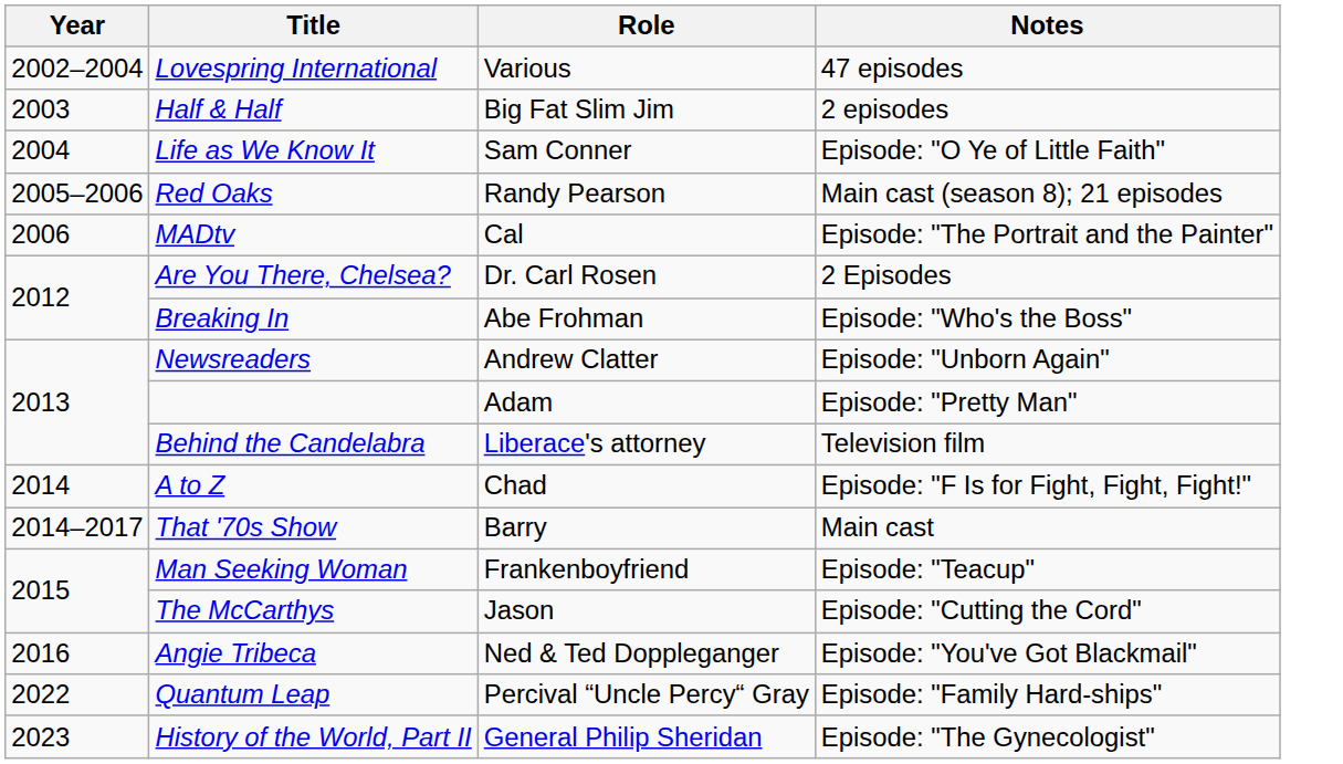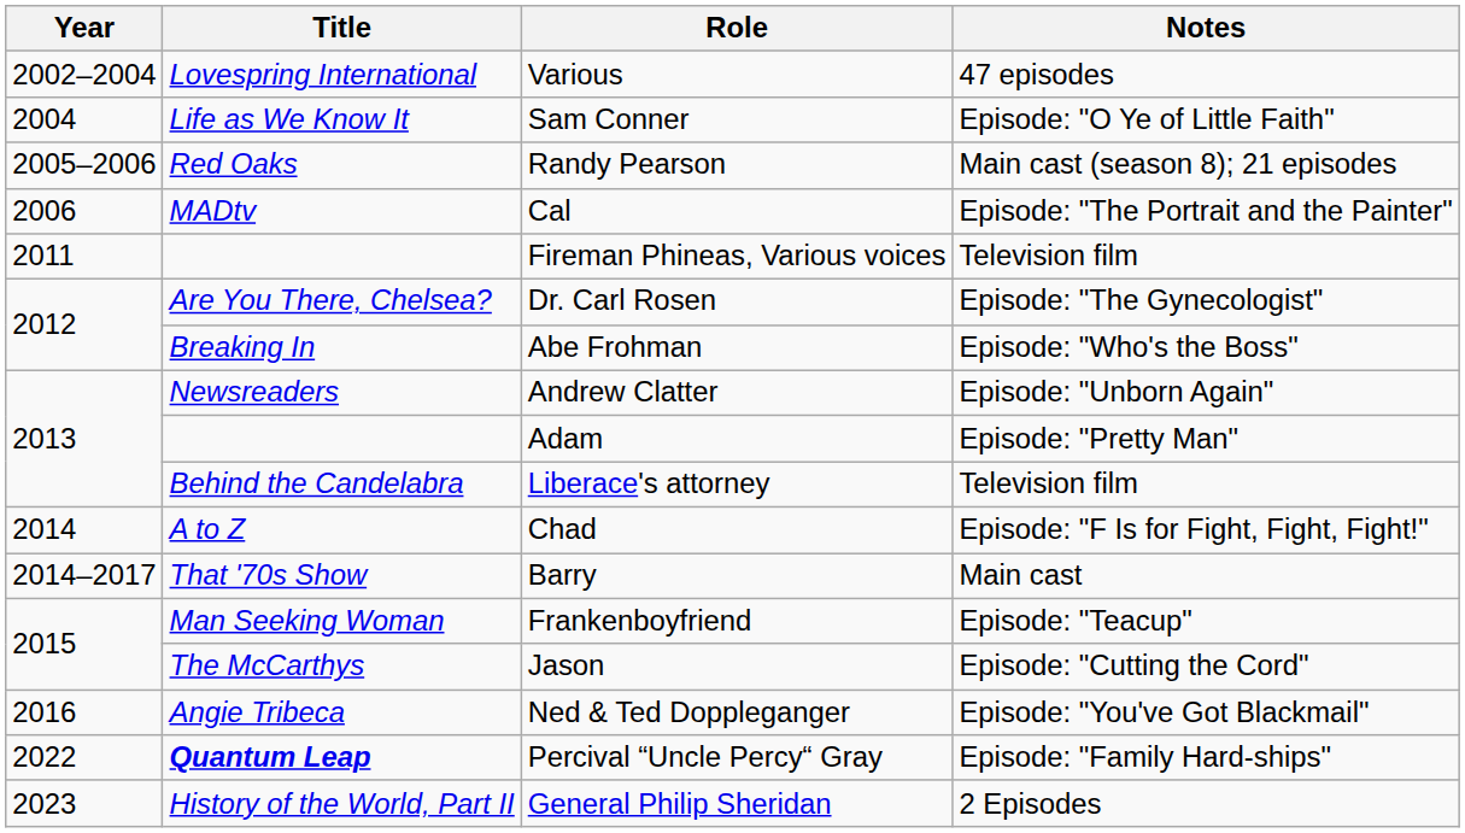- row: 2003 | Half & Half | Big Fat Slim Jim | 2 episodes
+ row: 2011 | Fireman Phineas, Various voices | Television film
Dr. Carl Rosen | Notes: 2 Episodes -> Episode: "The Gynecologist"
Percival “Uncle Percy“ Gray | Title: normal -> bold
General Philip Sheridan | Notes: Episode: "The Gynecologist" -> 2 Episodes
